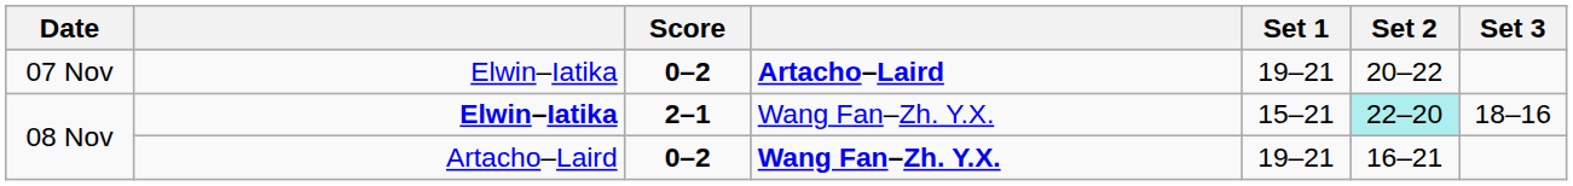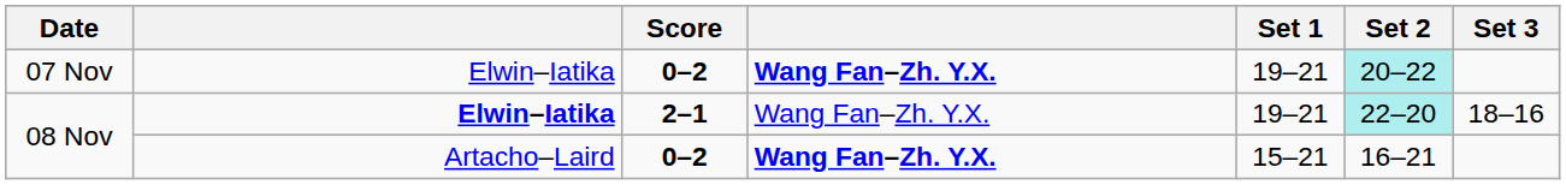07 Nov | column 4: Artacho–Laird -> Wang Fan–Zh. Y.X.
07 Nov | Set 2: no background -> paleturquoise background
08 Nov / 2–1 | Set 1: 15–21 -> 19–21
08 Nov / 0–2 | Set 1: 19–21 -> 15–21
